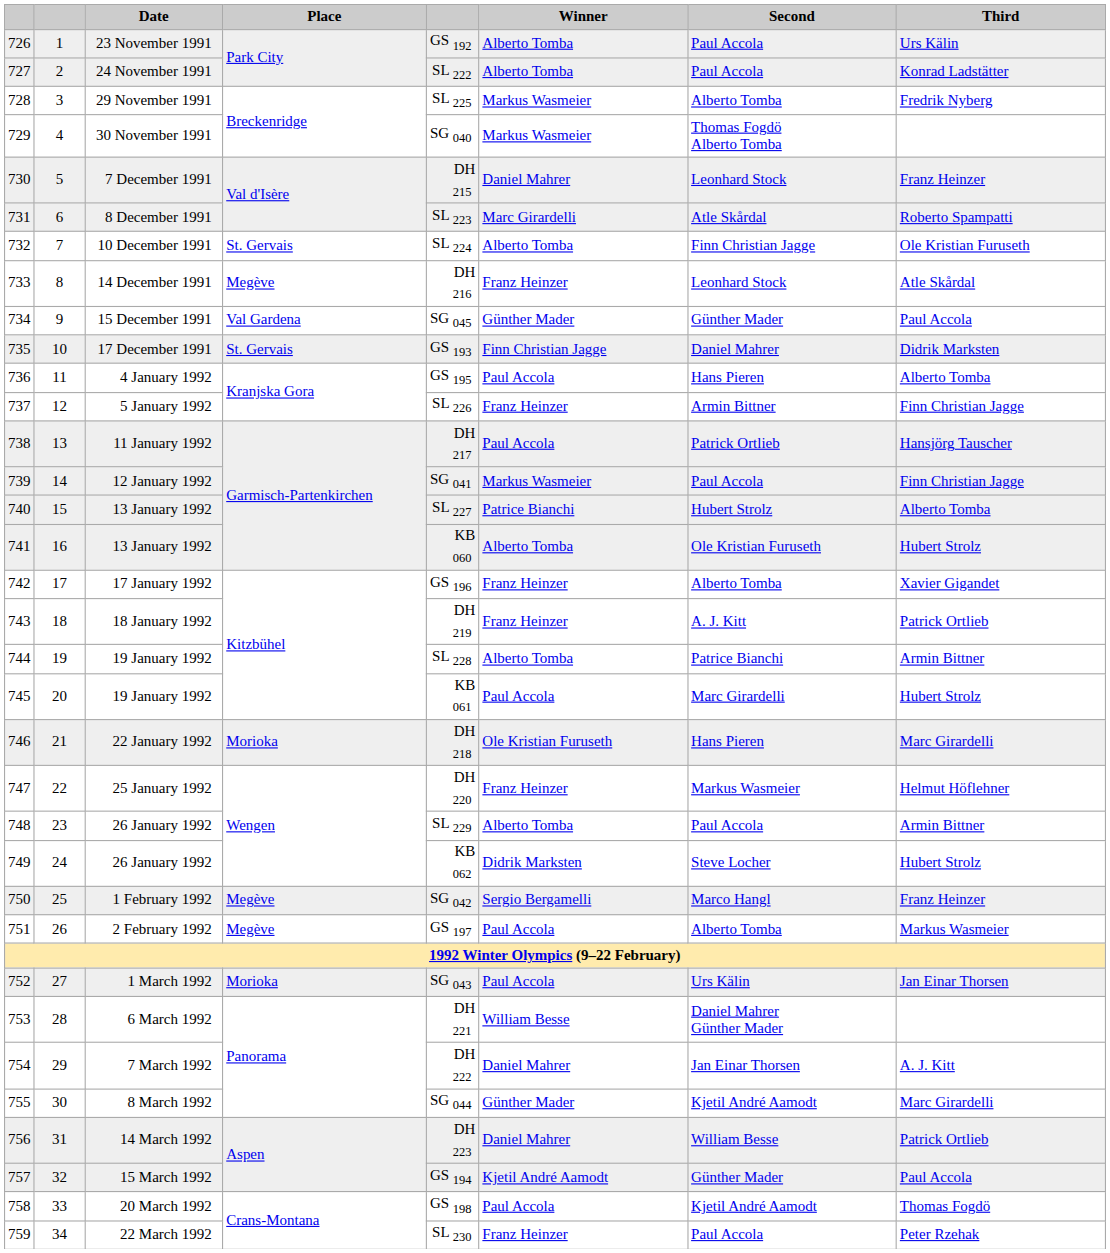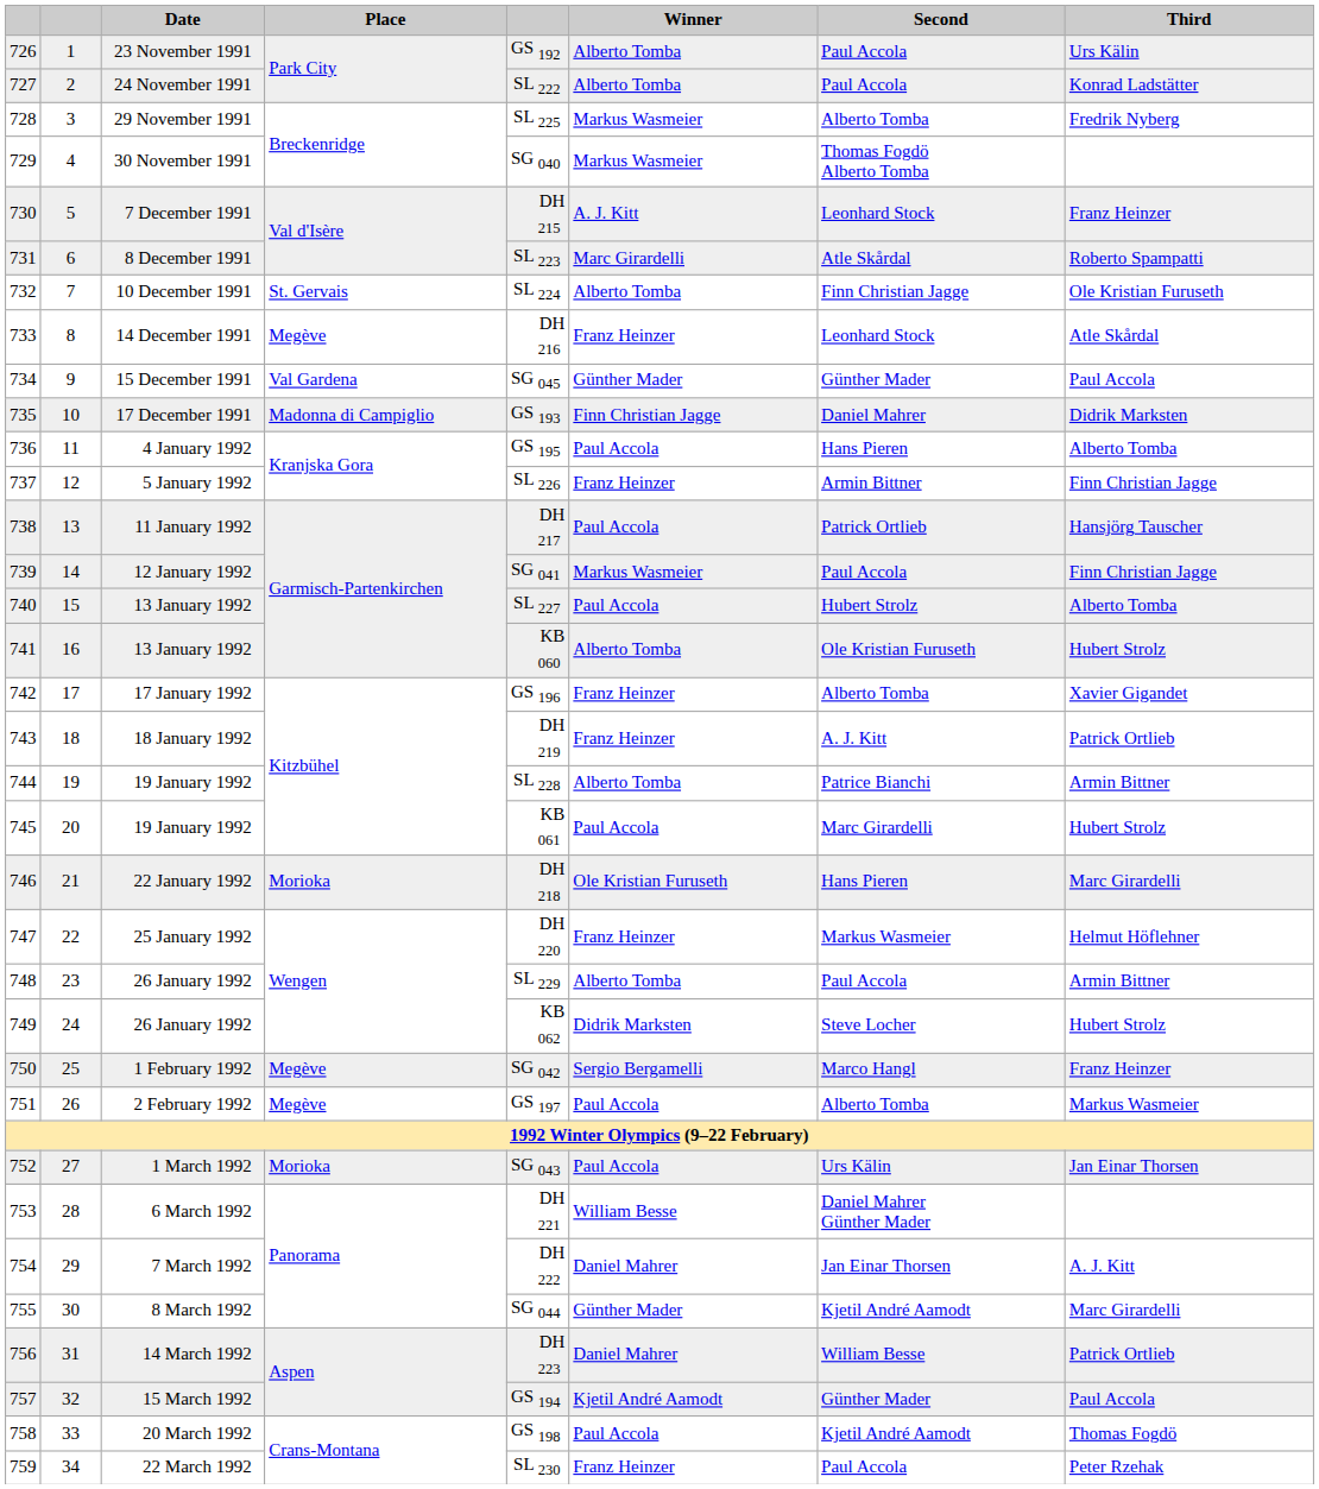7 December 1991 | Winner: Daniel Mahrer -> A. J. Kitt
17 December 1991 | Place: St. Gervais -> Madonna di Campiglio
740 / 13 January 1992 | Winner: Patrice Bianchi -> Paul Accola
